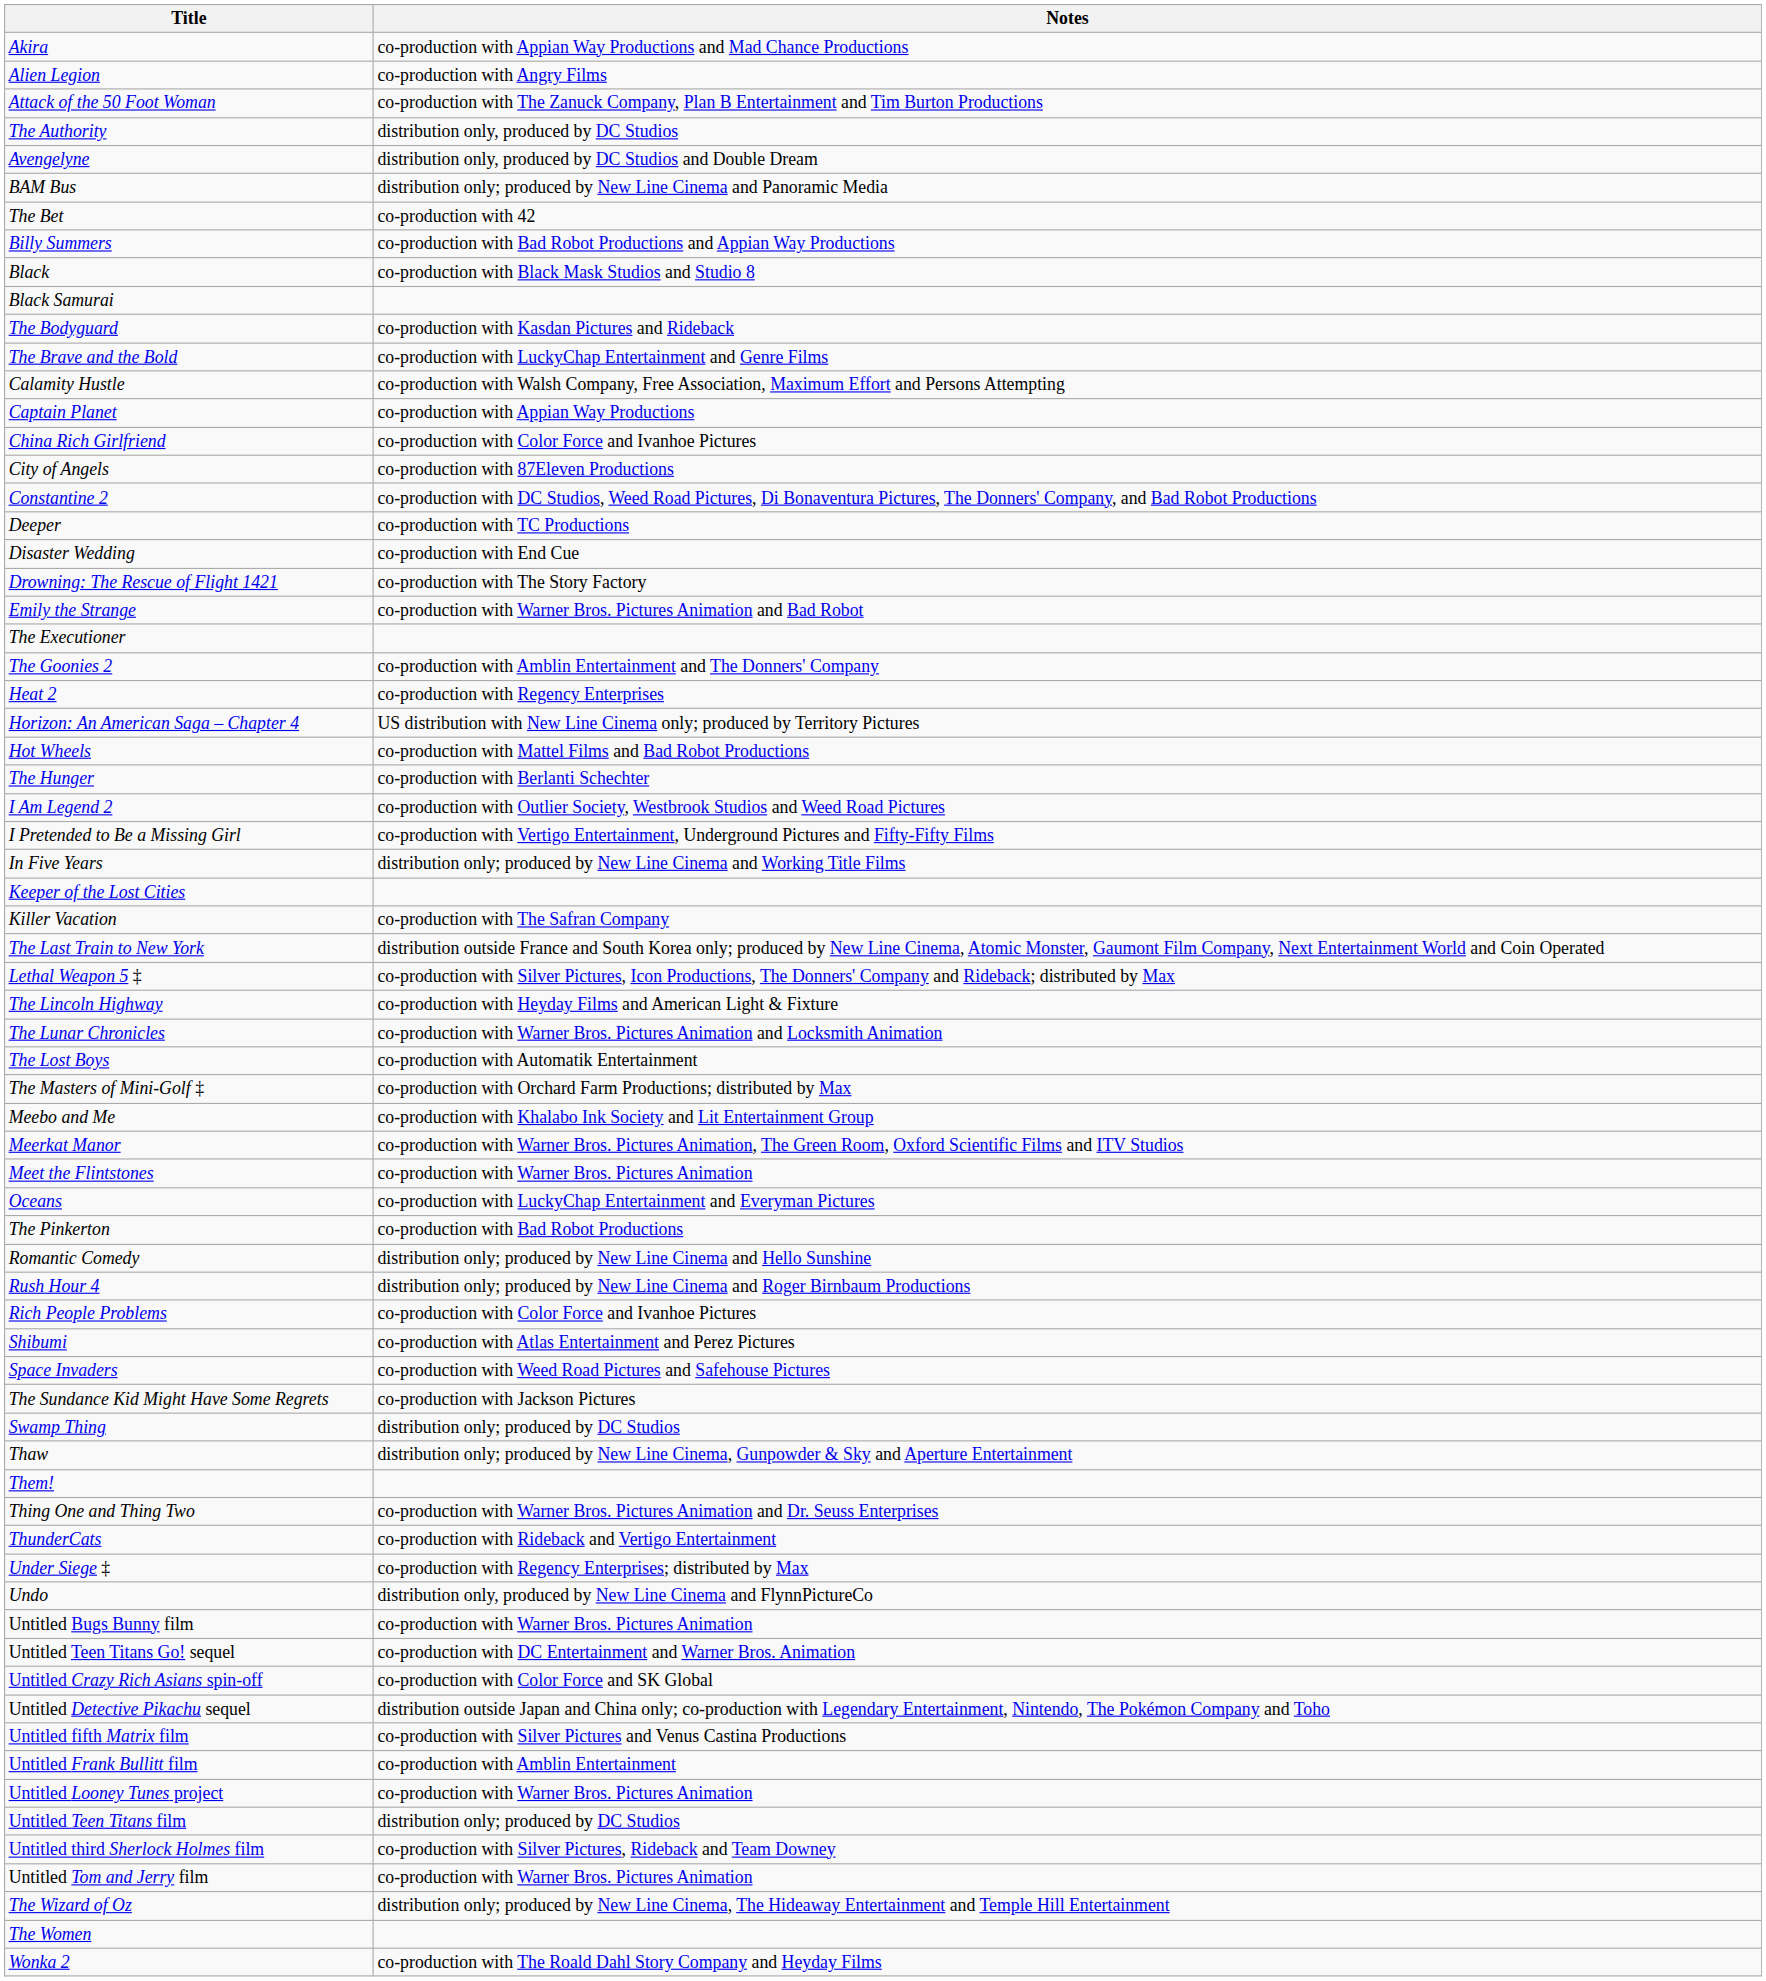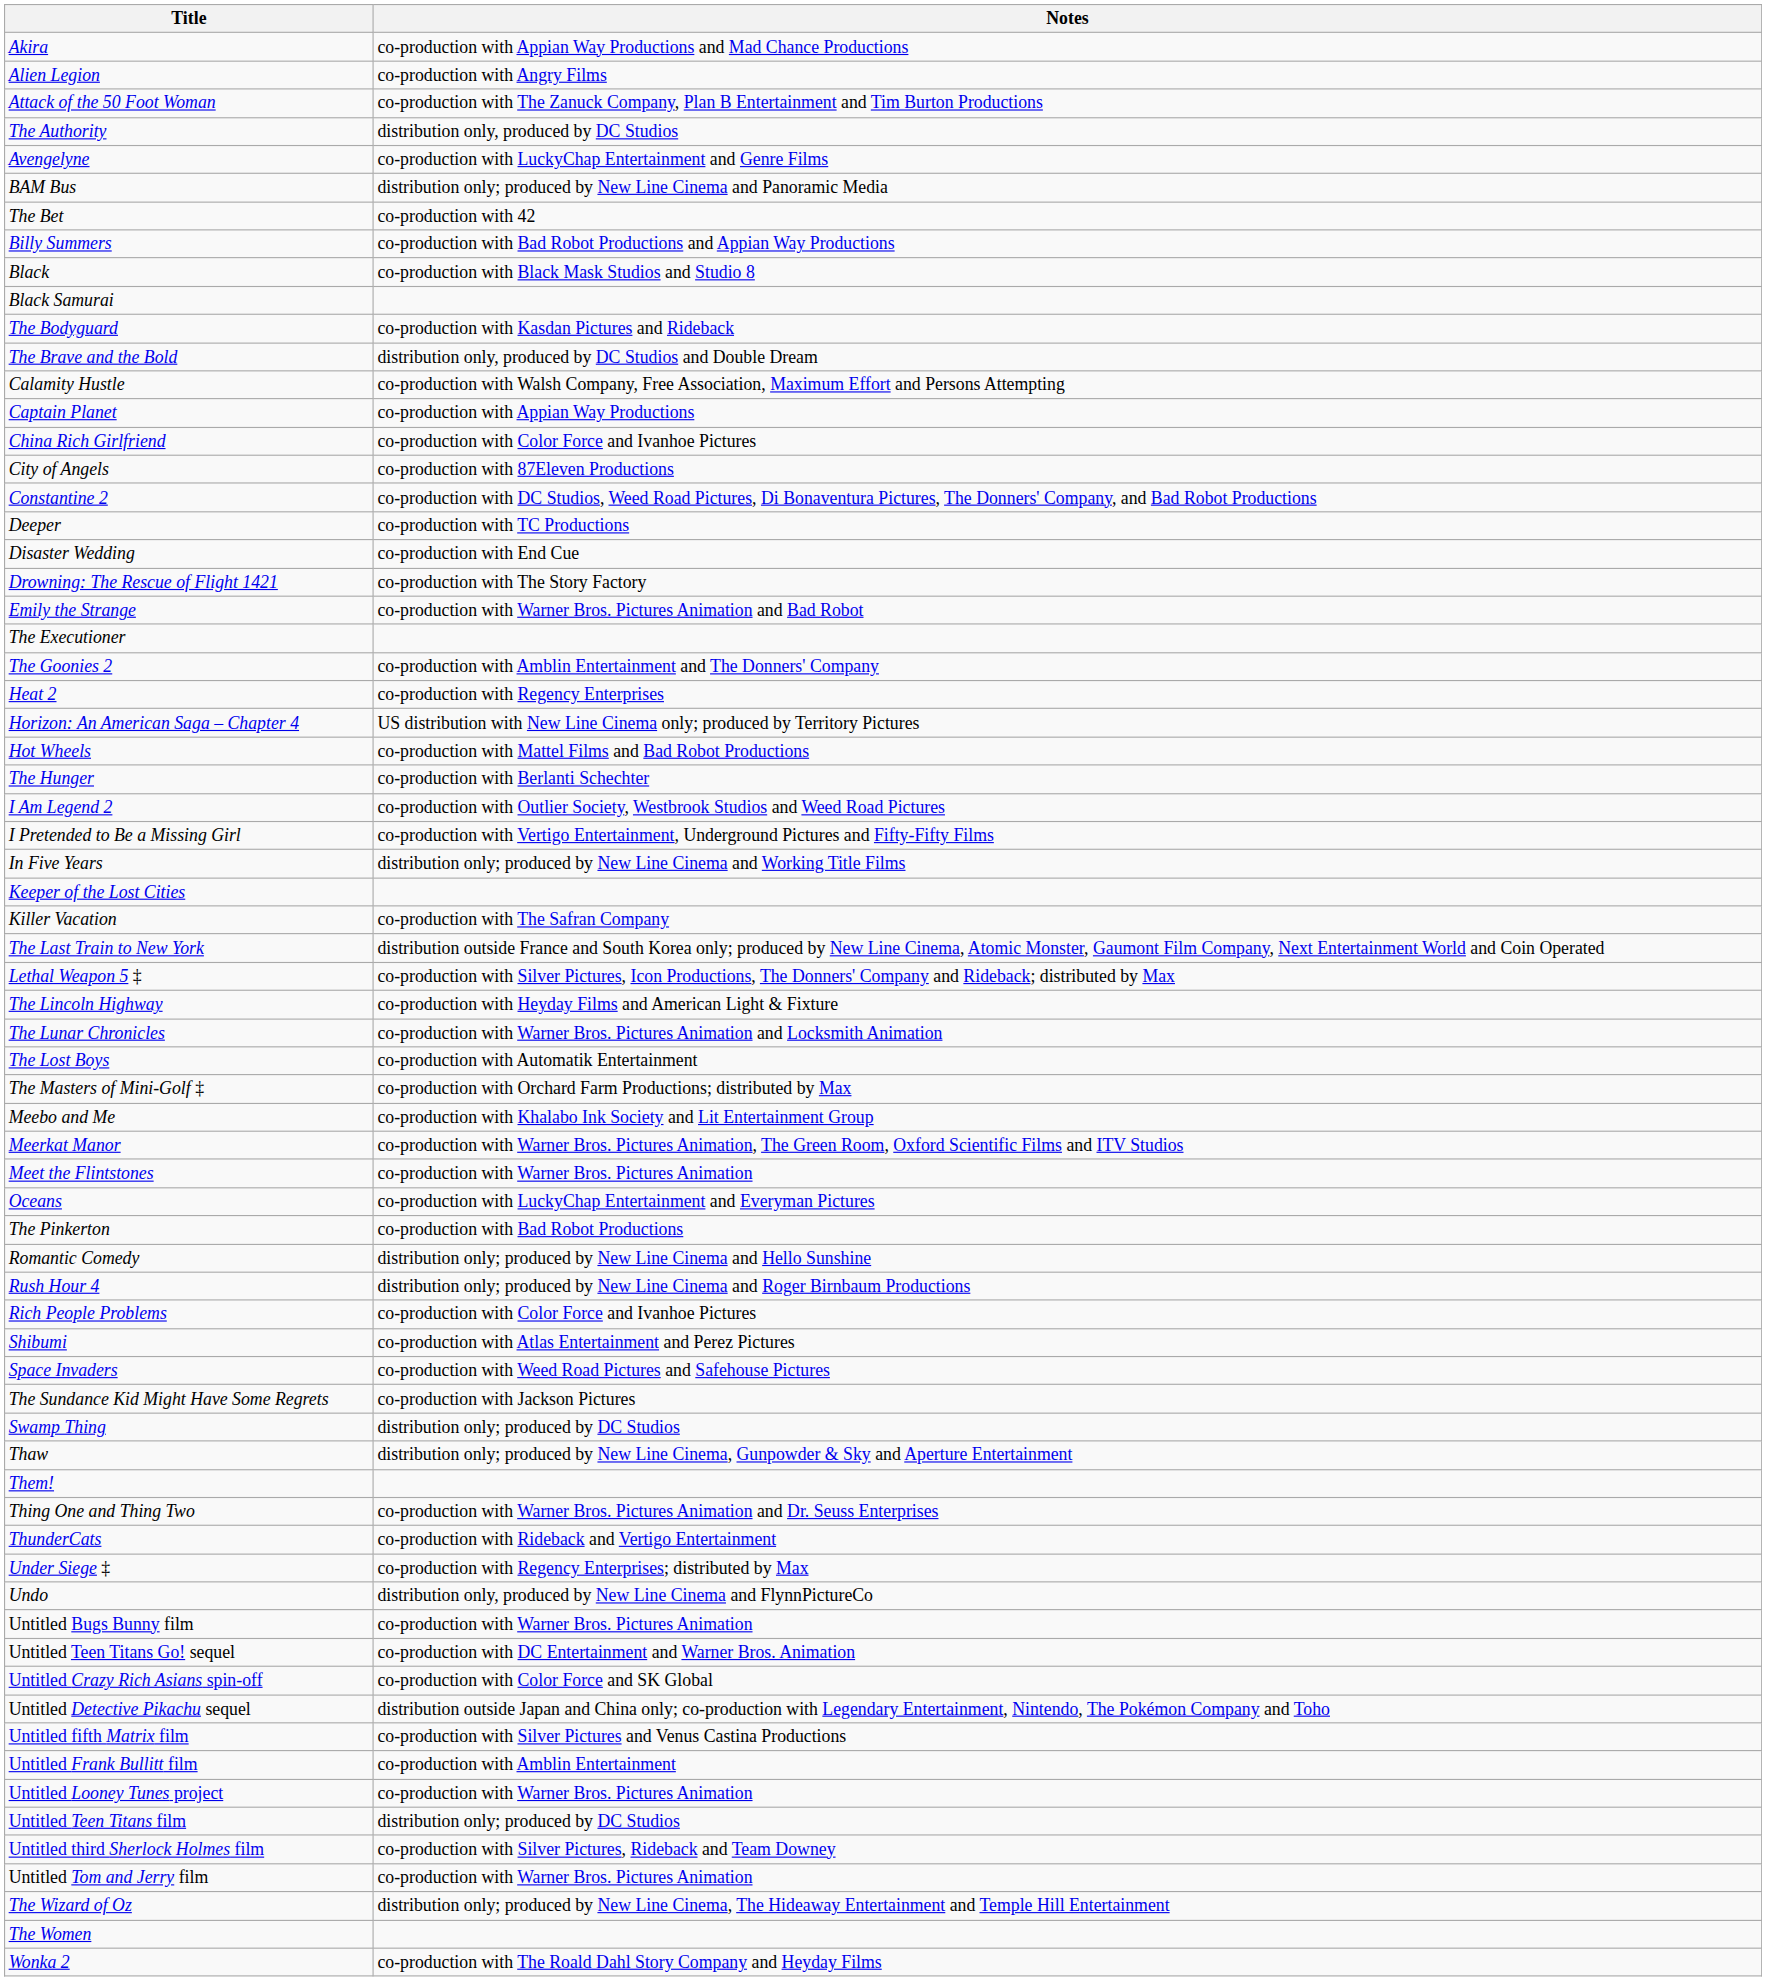Avengelyne | Notes: distribution only, produced by DC Studios and Double Dream -> co-production with LuckyChap Entertainment and Genre Films
The Brave and the Bold | Notes: co-production with LuckyChap Entertainment and Genre Films -> distribution only, produced by DC Studios and Double Dream
